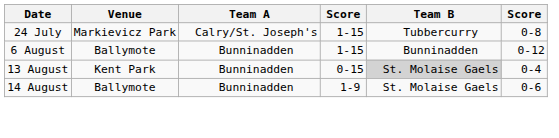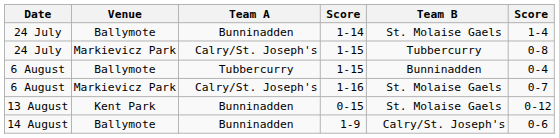+ row: 24 July | Ballymote | Bunninadden | 1-14 | St. Molaise Gaels | 1-4
6 August / 1-15 | Team A: Bunninadden -> Tubbercurry
6 August / 1-15 | column 6: 0-12 -> 0-4
+ row: 6 August | Markievicz Park | Calry/St. Joseph's | 1-16 | St. Molaise Gaels | 0-7
0-15 | Team B: lightgrey background -> no background
0-15 | column 6: 0-4 -> 0-12
1-9 | Team B: St. Molaise Gaels -> Calry/St. Joseph's
